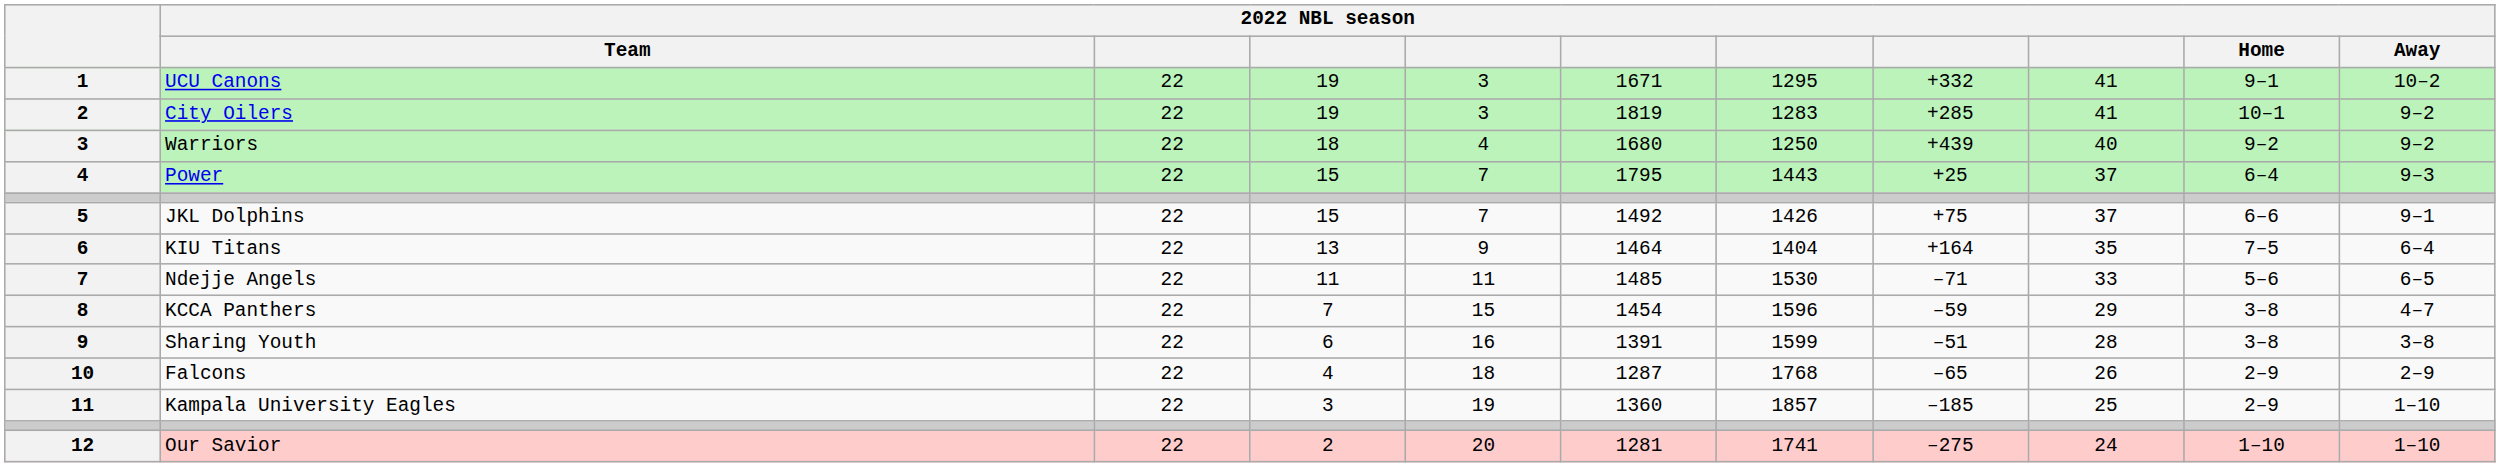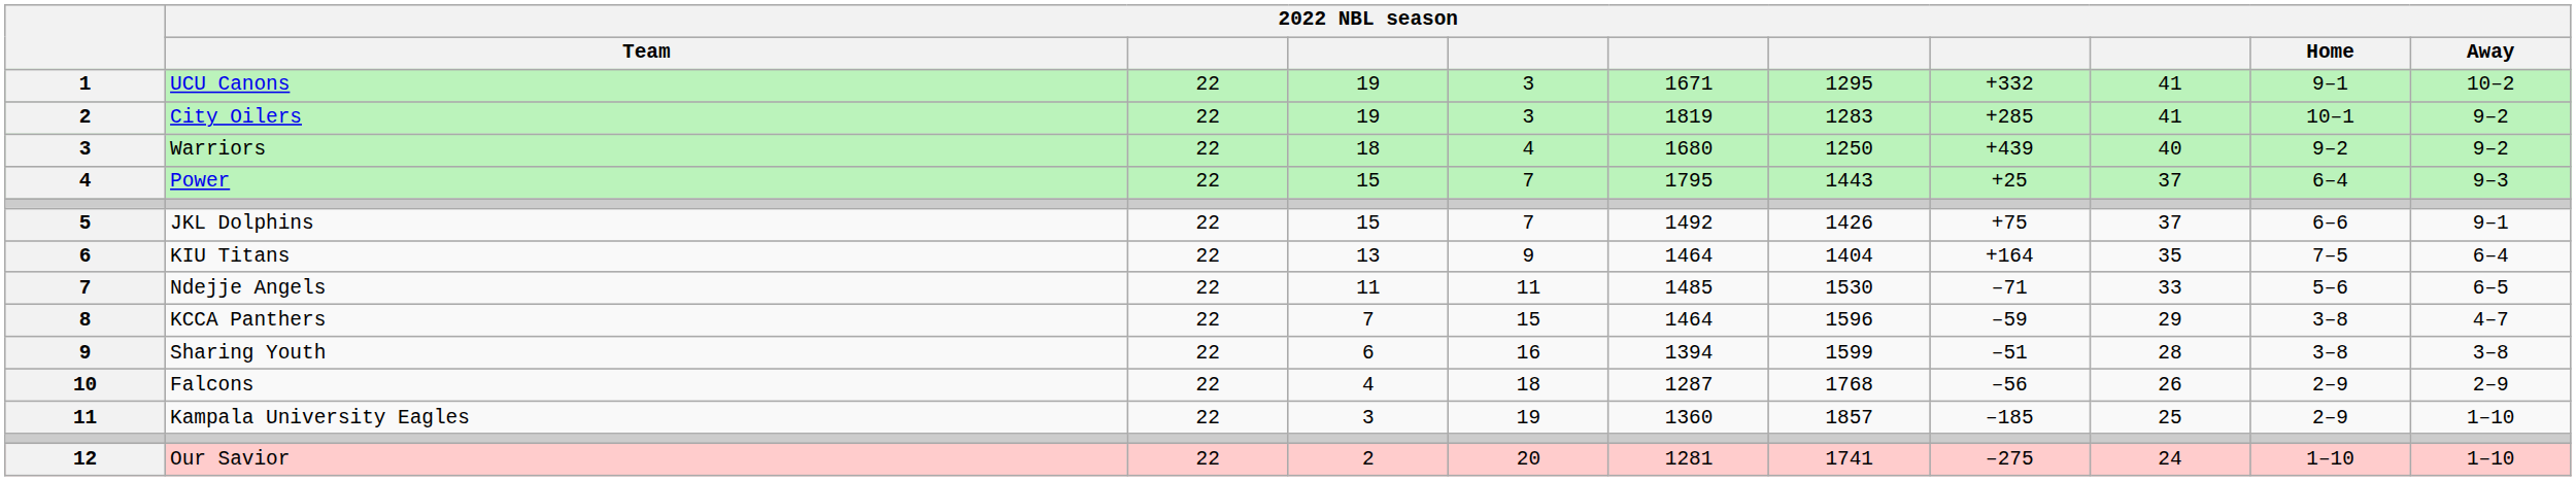KCCA Panthers | column 6: 1454 -> 1464
Sharing Youth | column 6: 1391 -> 1394
Falcons | column 8: –65 -> –56
